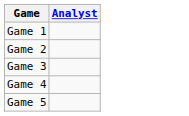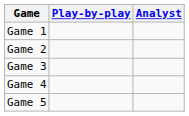+ column: Play-by-play
